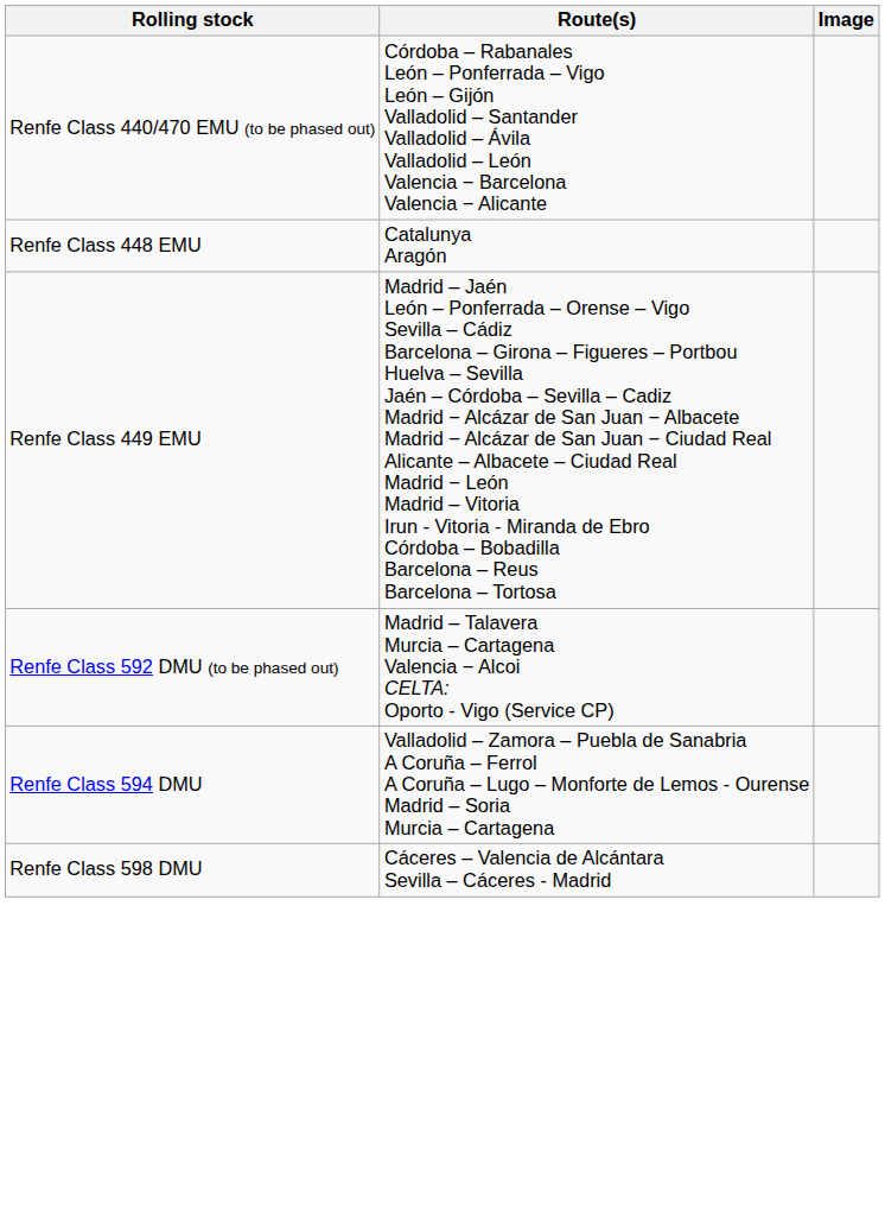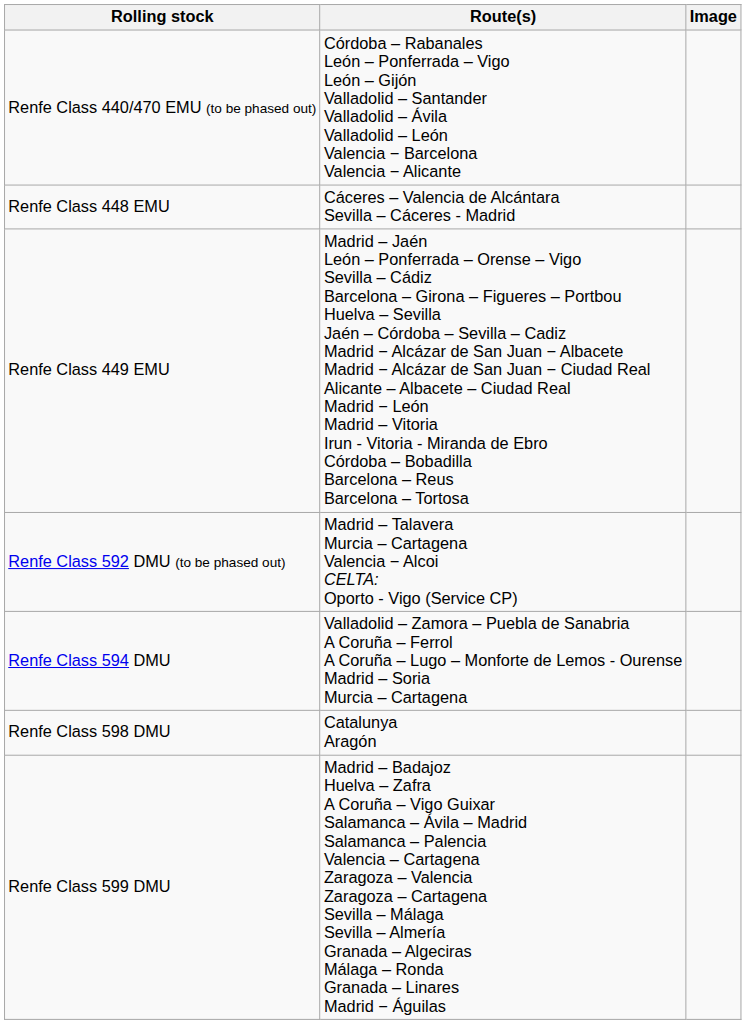Renfe Class 448 EMU | Route(s): Catalunya Aragón -> Cáceres – Valencia de Alcántara Sevilla – Cáceres - Madrid
Renfe Class 598 DMU | Route(s): Cáceres – Valencia de Alcántara Sevilla – Cáceres - Madrid -> Catalunya Aragón
+ row: Renfe Class 599 DMU | Madrid – Badajoz Huelva – Zafra A Coruña – Vigo Guixar Salamanca – Ávila – Madrid Salamanca – Palencia Valencia – Cartagena Zaragoza – Valencia Zaragoza – Cartagena Sevilla – Málaga Sevilla – Almería Granada – Algeciras Málaga – Ronda Granada – Linares Madrid − Águilas
